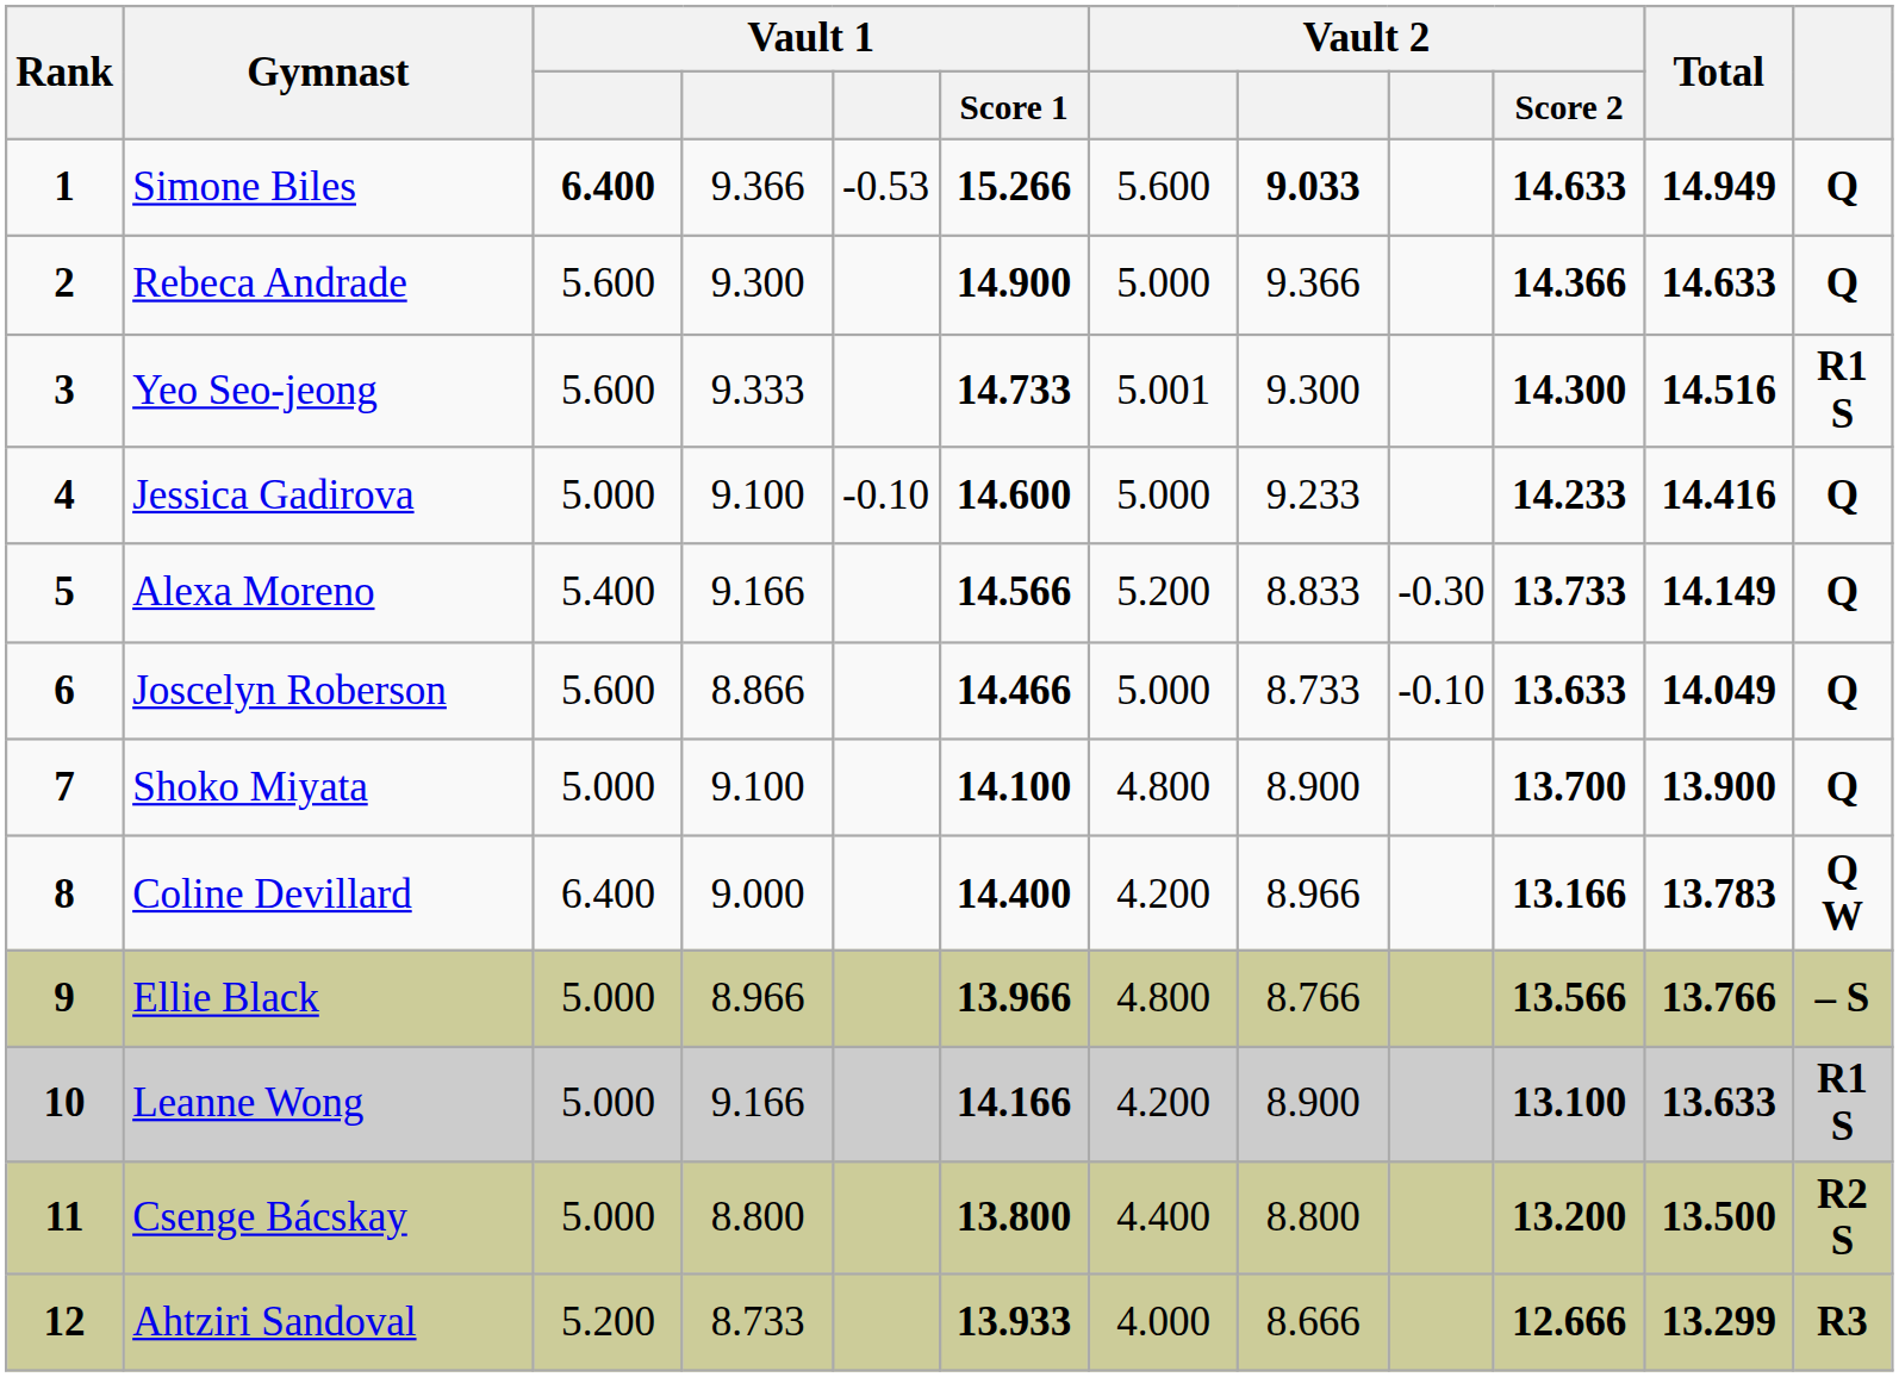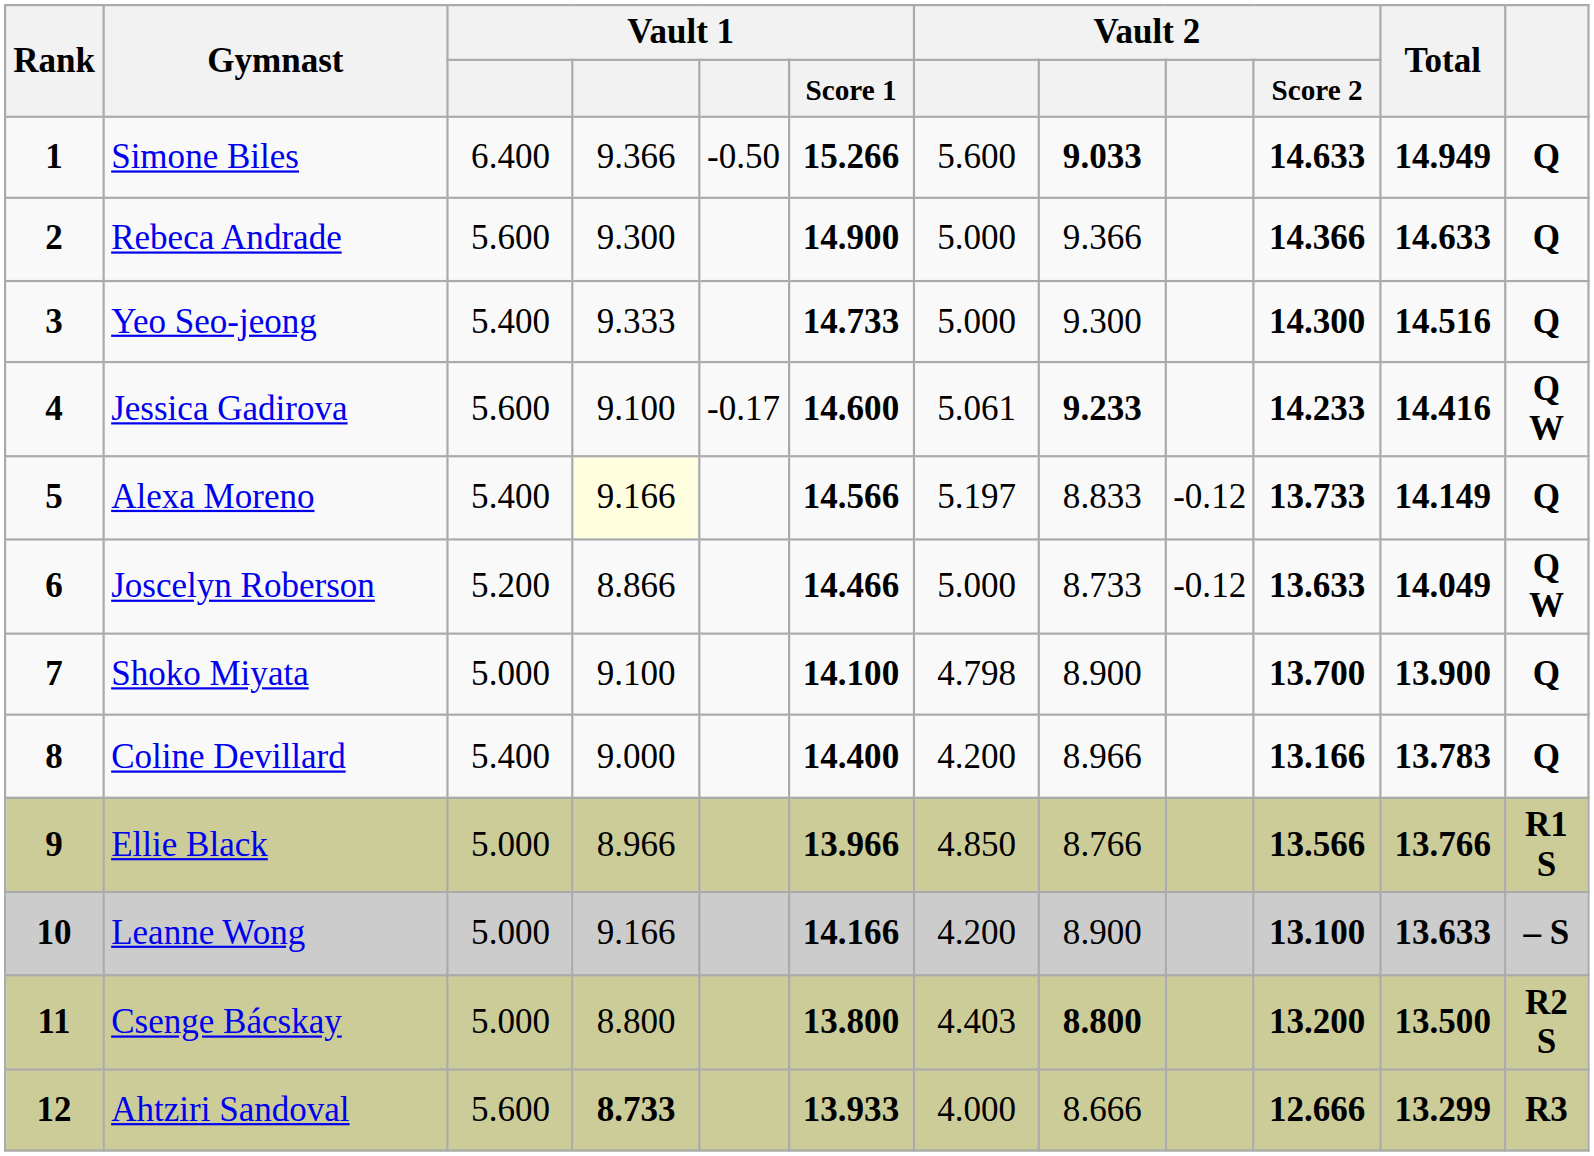Simone Biles | column 3: bold -> normal
Simone Biles | column 5: -0.53 -> -0.50
Yeo Seo-jeong | column 3: 5.600 -> 5.400
Yeo Seo-jeong | column 7: 5.001 -> 5.000
Yeo Seo-jeong | column 12: R1 S -> Q
Jessica Gadirova | column 3: 5.000 -> 5.600
Jessica Gadirova | column 5: -0.10 -> -0.17
Jessica Gadirova | column 7: 5.000 -> 5.061
Jessica Gadirova | column 8: normal -> bold
Jessica Gadirova | column 12: Q -> Q W
Alexa Moreno | column 4: no background -> lightyellow background
Alexa Moreno | column 7: 5.200 -> 5.197
Alexa Moreno | column 9: -0.30 -> -0.12
Joscelyn Roberson | column 3: 5.600 -> 5.200
Joscelyn Roberson | column 9: -0.10 -> -0.12
Joscelyn Roberson | column 12: Q -> Q W
Shoko Miyata | column 7: 4.800 -> 4.798
Coline Devillard | column 3: 6.400 -> 5.400
Coline Devillard | column 12: Q W -> Q
Ellie Black | column 7: 4.800 -> 4.850
Ellie Black | column 12: – S -> R1 S
Leanne Wong | column 12: R1 S -> – S
Csenge Bácskay | column 7: 4.400 -> 4.403
Csenge Bácskay | column 8: normal -> bold
Ahtziri Sandoval | column 3: 5.200 -> 5.600
Ahtziri Sandoval | column 4: normal -> bold
